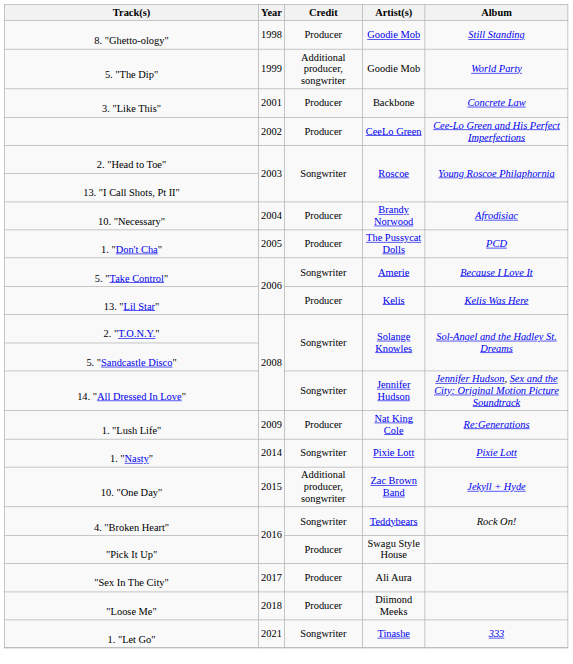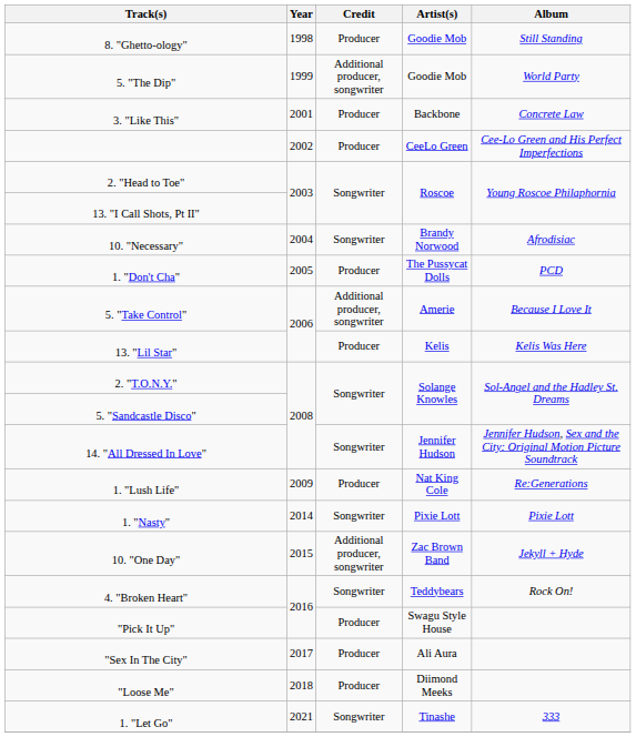10. "Necessary" | Credit: Producer -> Songwriter
5. "Take Control" | Credit: Songwriter -> Additional producer, songwriter
